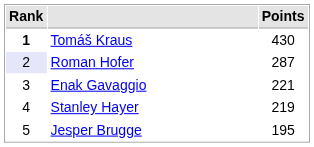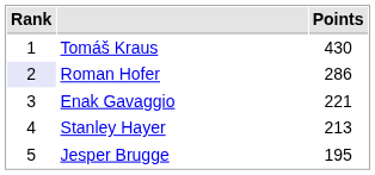Tomáš Kraus | Rank: bold -> normal
Roman Hofer | Points: 287 -> 286
Stanley Hayer | Points: 219 -> 213
